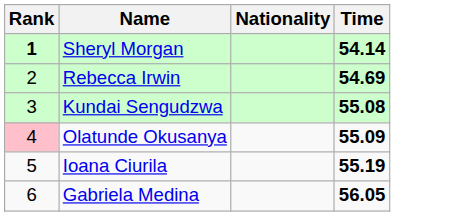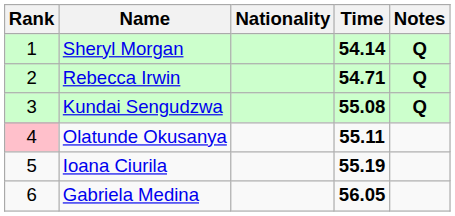+ column: Notes | Q | Q | Q
Sheryl Morgan | Rank: bold -> normal
Rebecca Irwin | Time: 54.69 -> 54.71
Olatunde Okusanya | Time: 55.09 -> 55.11
